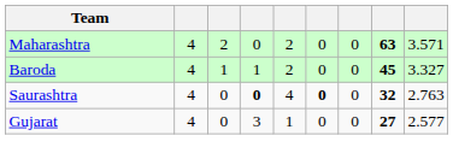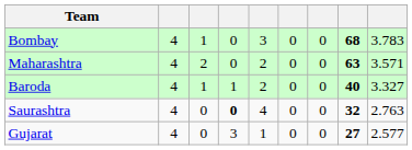+ row: Bombay | 4 | 1 | 0 | 3 | 0 | 0 | 68 | 3.783
Baroda | column 8: 45 -> 40
Saurashtra | column 6: bold -> normal
